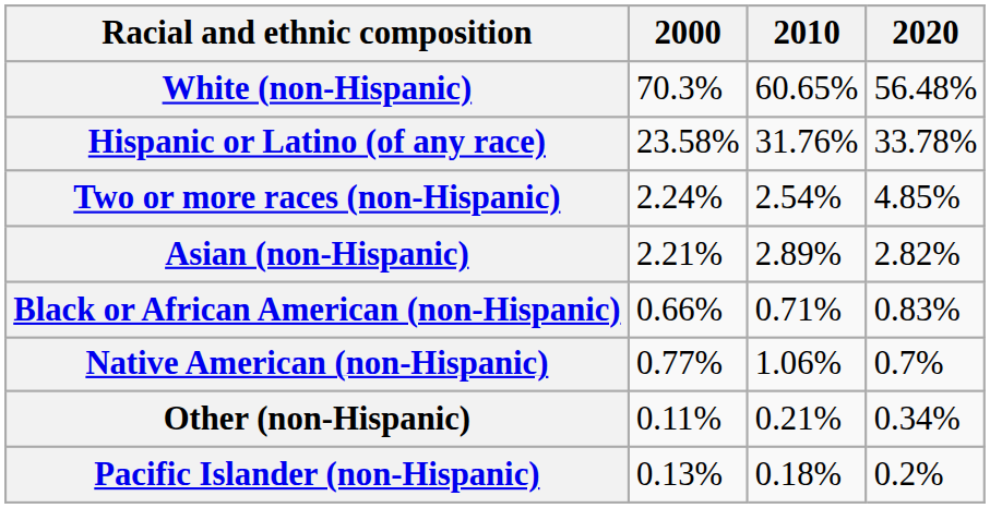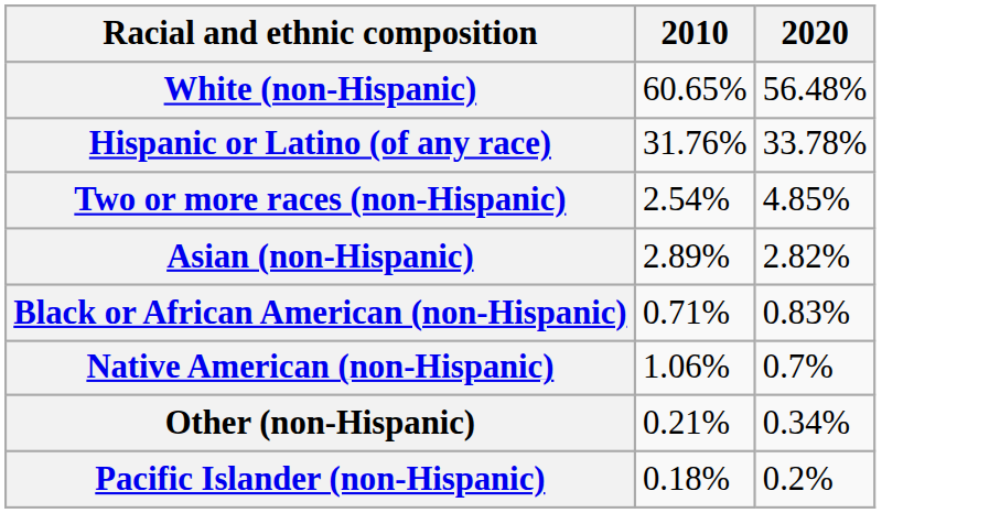- column: 2000 | 70.3% | 23.58% | 2.24% | 2.21% | 0.66% | 0.77% | 0.11% | 0.13%
